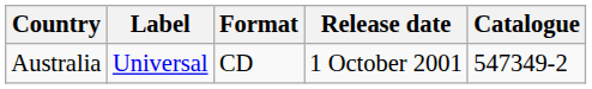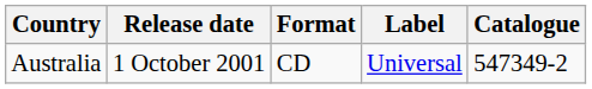columns swapped: Release date <-> Label
